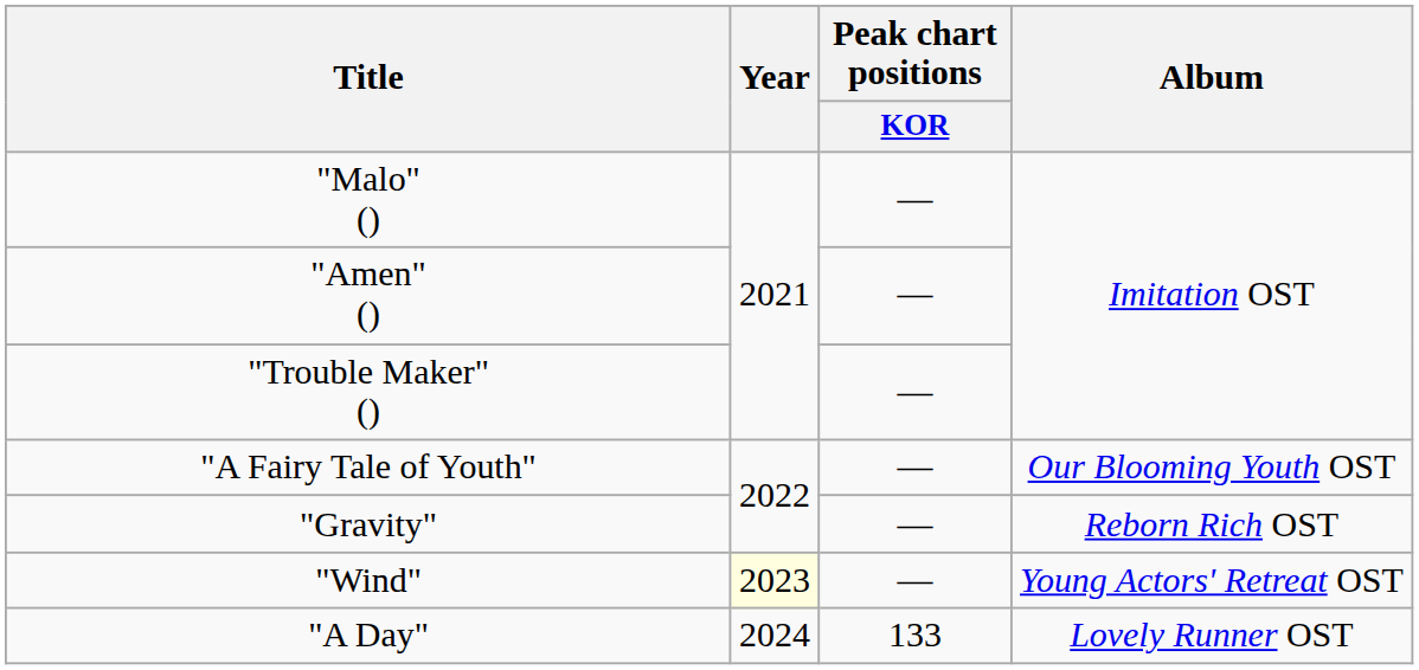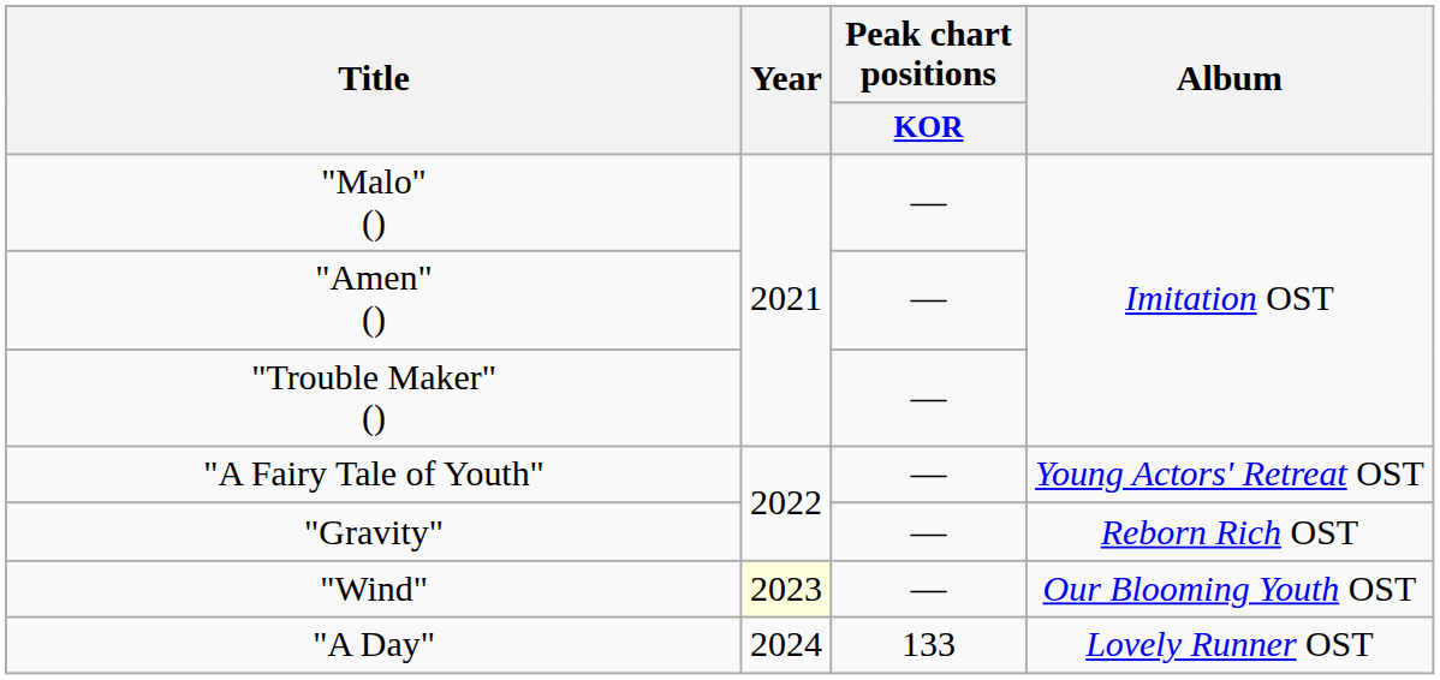"A Fairy Tale of Youth" | Album: Our Blooming Youth OST -> Young Actors' Retreat OST
"Wind" | Album: Young Actors' Retreat OST -> Our Blooming Youth OST
